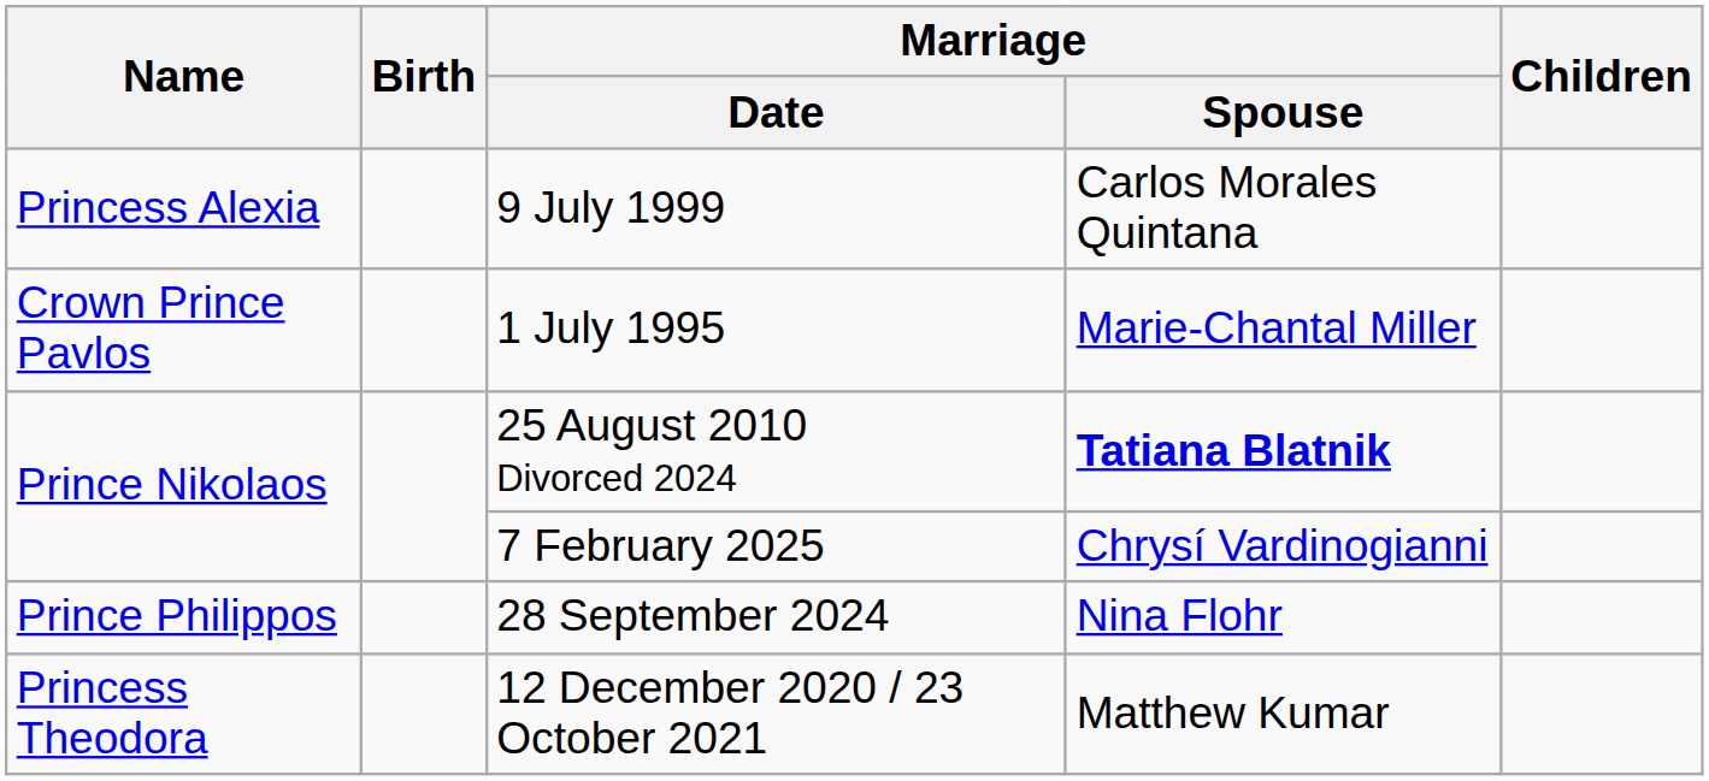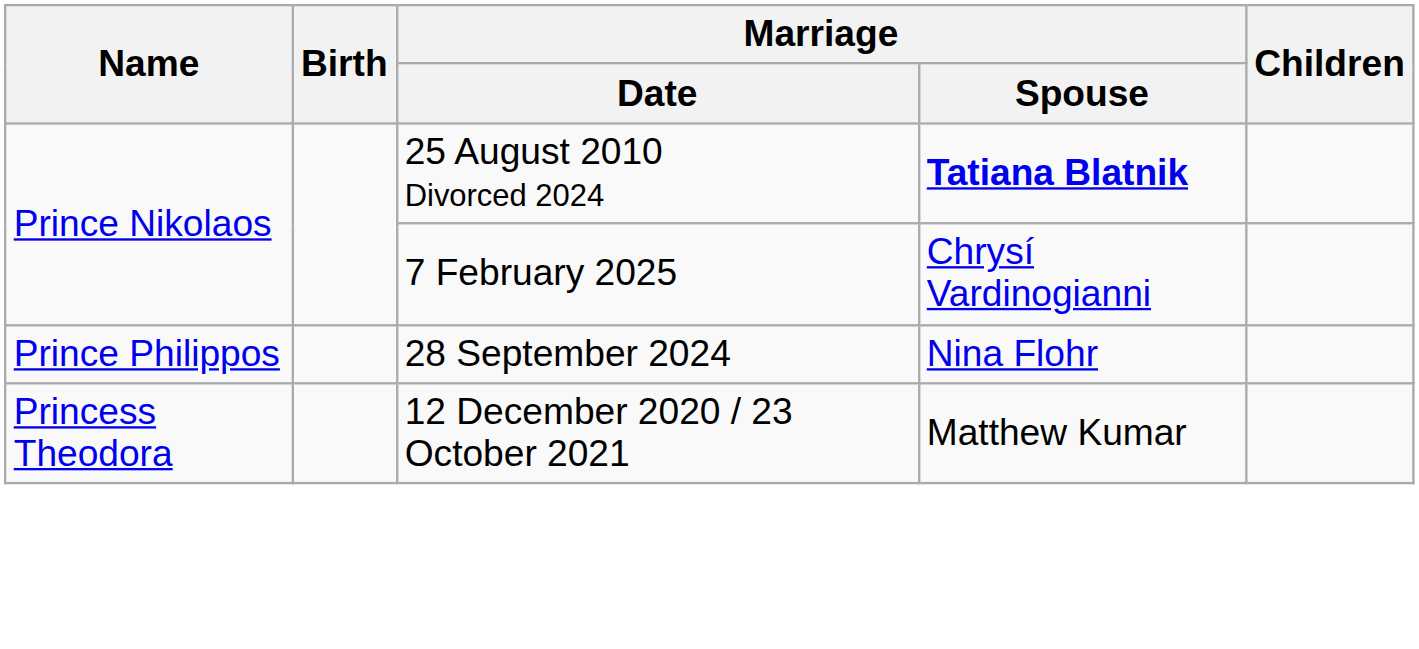- row: Princess Alexia | 9 July 1999 | Carlos Morales Quintana
- row: Crown Prince Pavlos | 1 July 1995 | Marie-Chantal Miller
